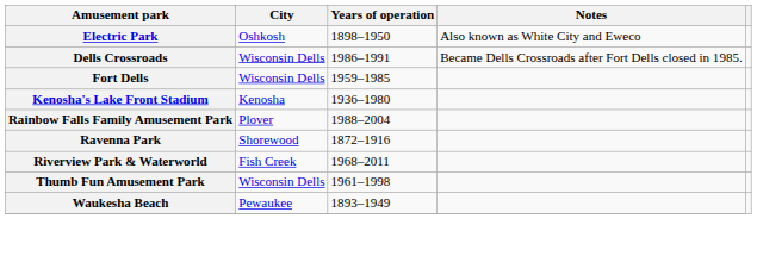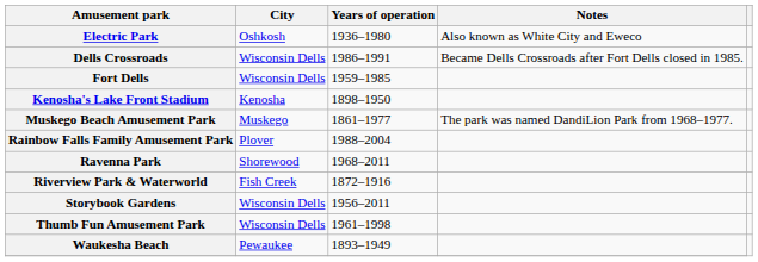Electric Park | Years of operation: 1898–1950 -> 1936–1980
Kenosha's Lake Front Stadium | Years of operation: 1936–1980 -> 1898–1950
+ row: Muskego Beach Amusement Park | Muskego | 1861–1977 | The park was named DandiLion Park from 1968–1977.
Ravenna Park | Years of operation: 1872–1916 -> 1968–2011
Riverview Park & Waterworld | Years of operation: 1968–2011 -> 1872–1916
+ row: Storybook Gardens | Wisconsin Dells | 1956–2011
